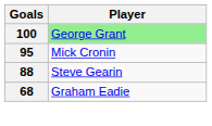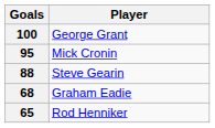100 | Player: lightgreen background -> no background
+ row: 65 | Rod Henniker
